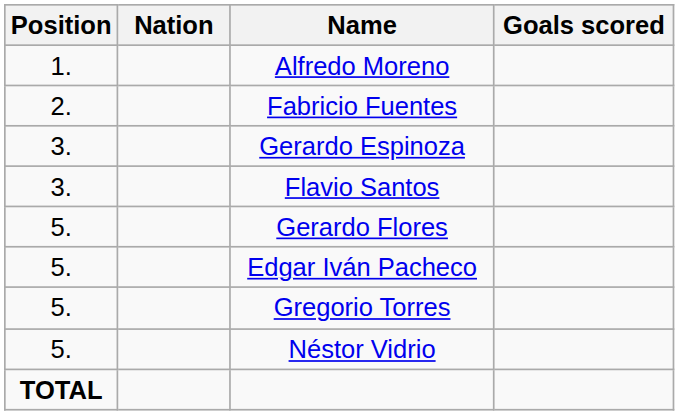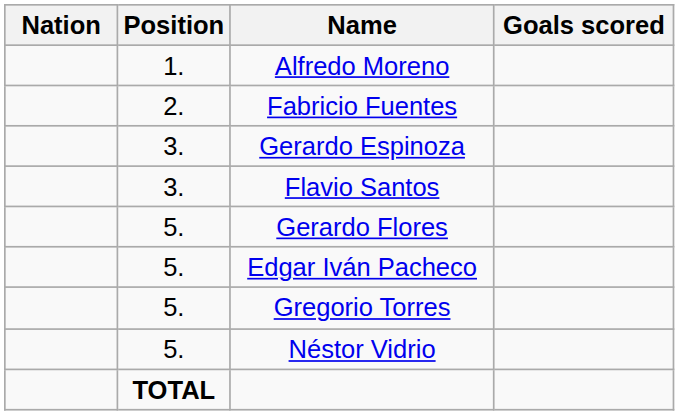columns swapped: Position <-> Nation
